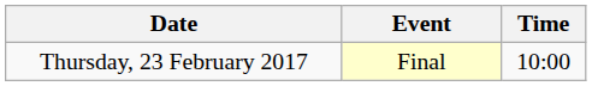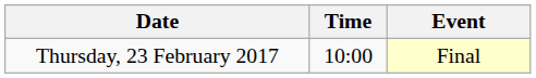columns swapped: Time <-> Event
